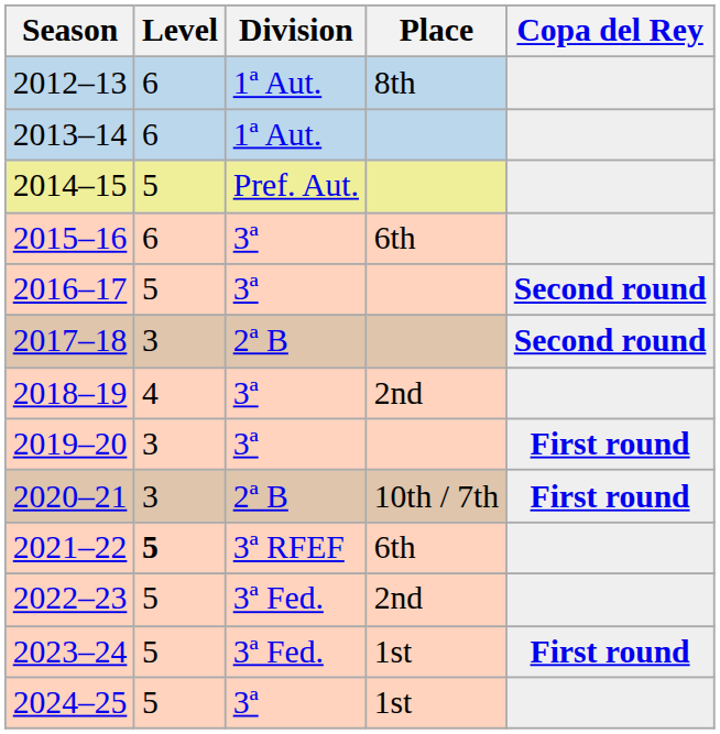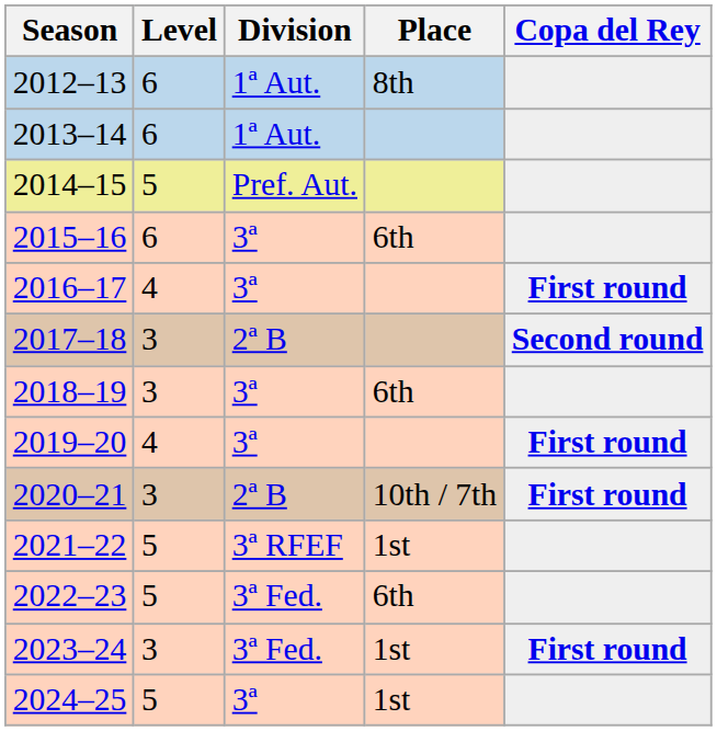2016–17 | Level: 5 -> 4
2016–17 | Copa del Rey: Second round -> First round
2018–19 | Level: 4 -> 3
2018–19 | Place: 2nd -> 6th
2019–20 | Level: 3 -> 4
2021–22 | Level: bold -> normal
2021–22 | Place: 6th -> 1st
2022–23 | Place: 2nd -> 6th
2023–24 | Level: 5 -> 3
